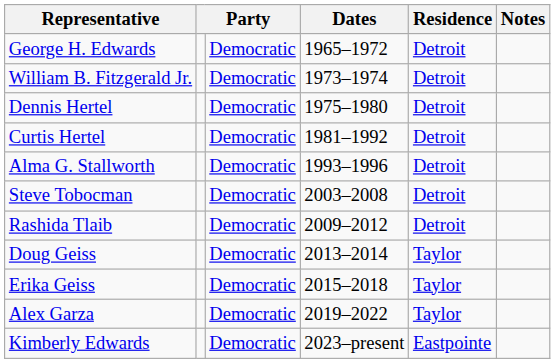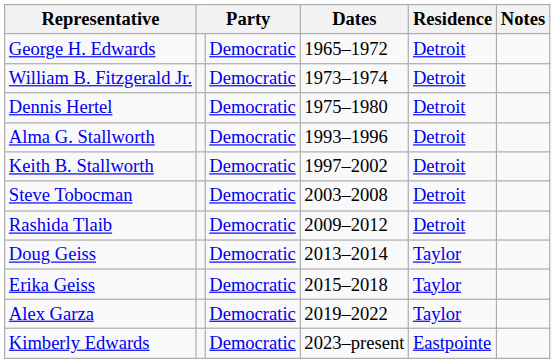- row: Curtis Hertel | Democratic | 1981–1992 | Detroit
+ row: Keith B. Stallworth | Democratic | 1997–2002 | Detroit
